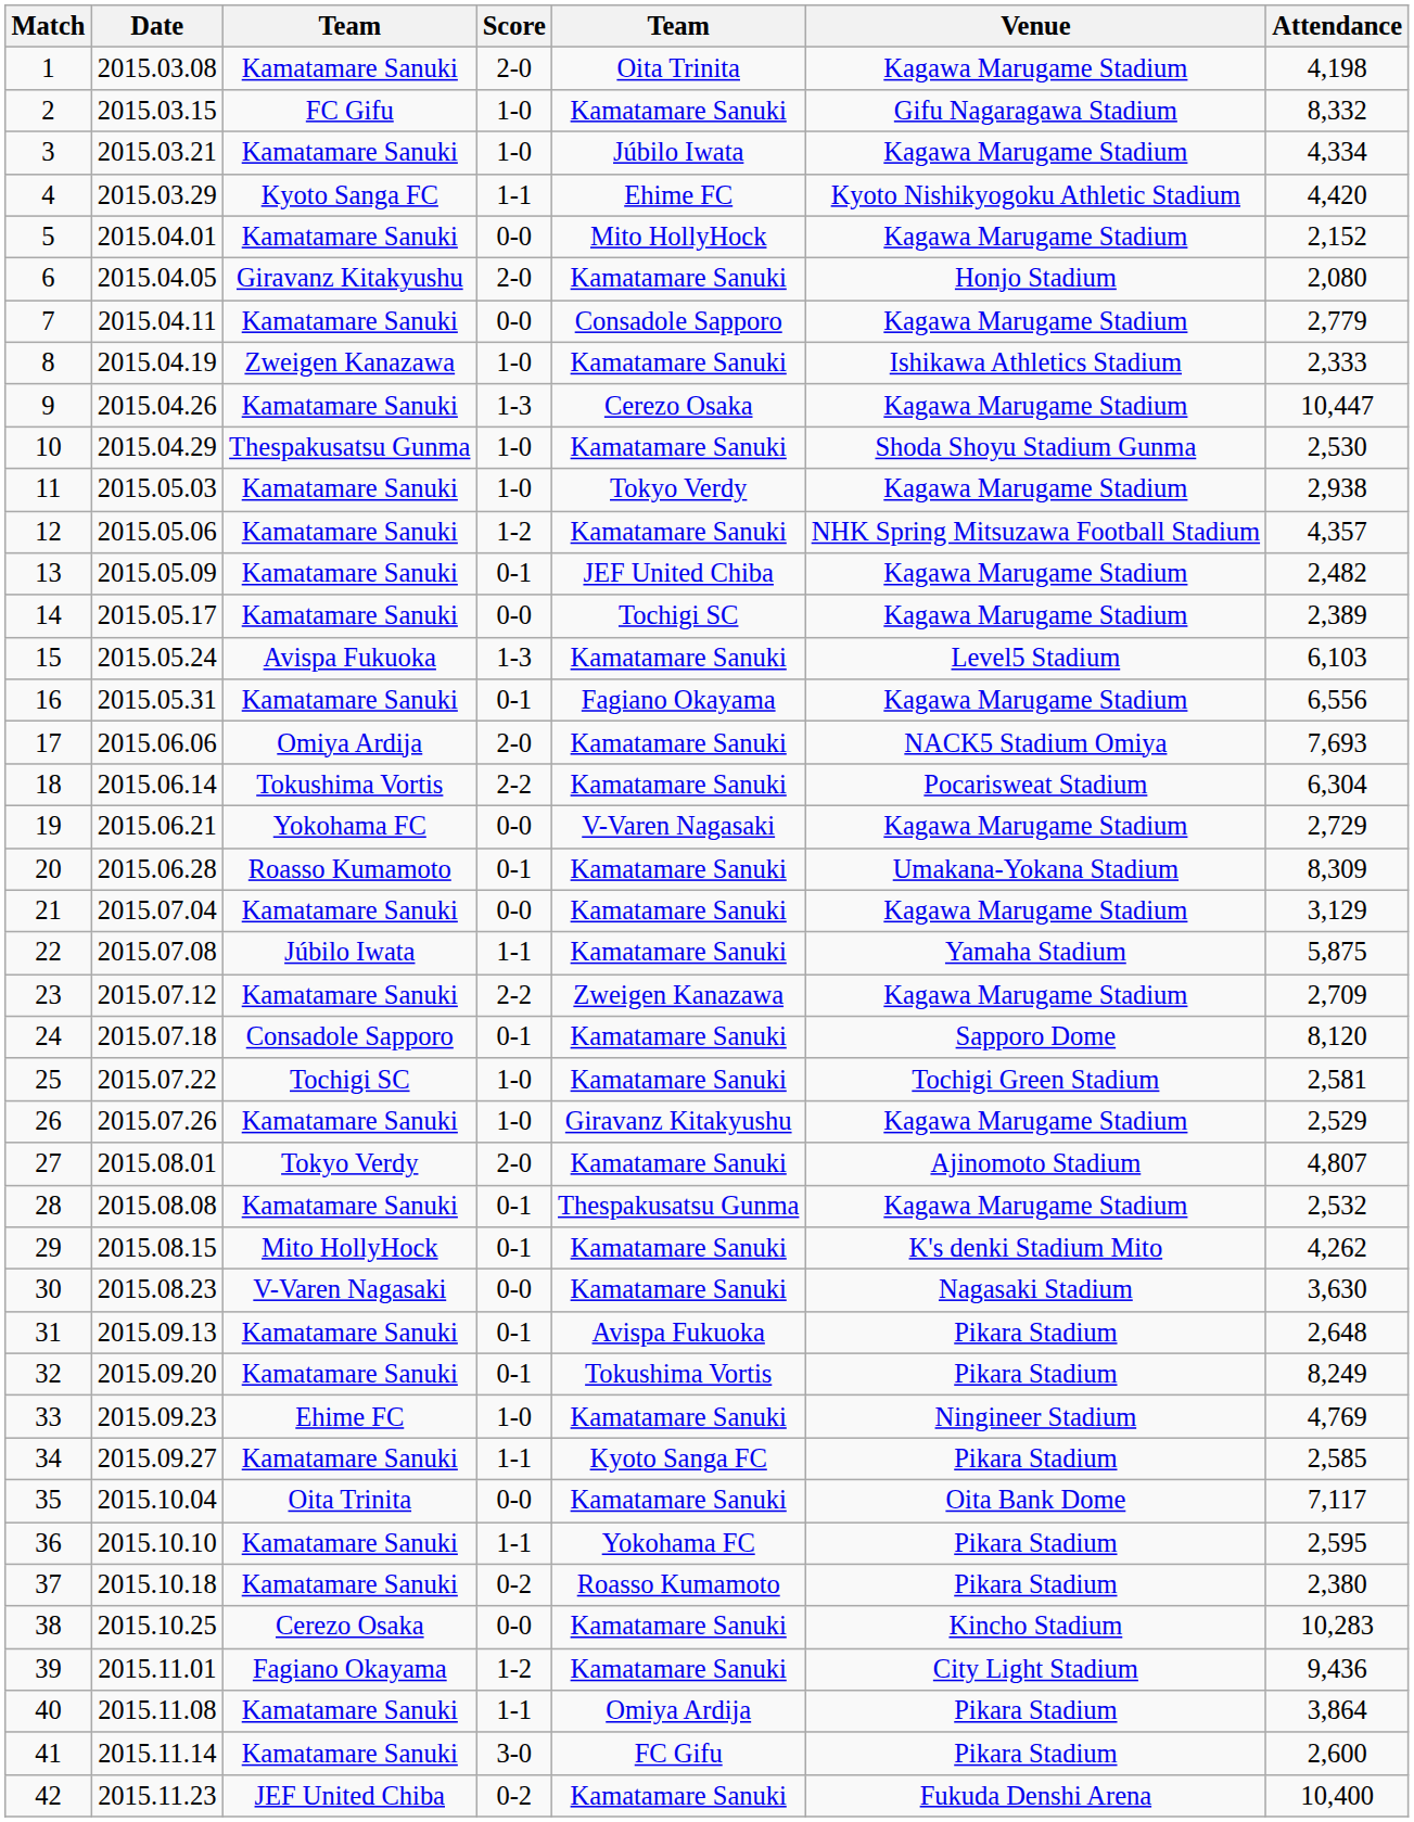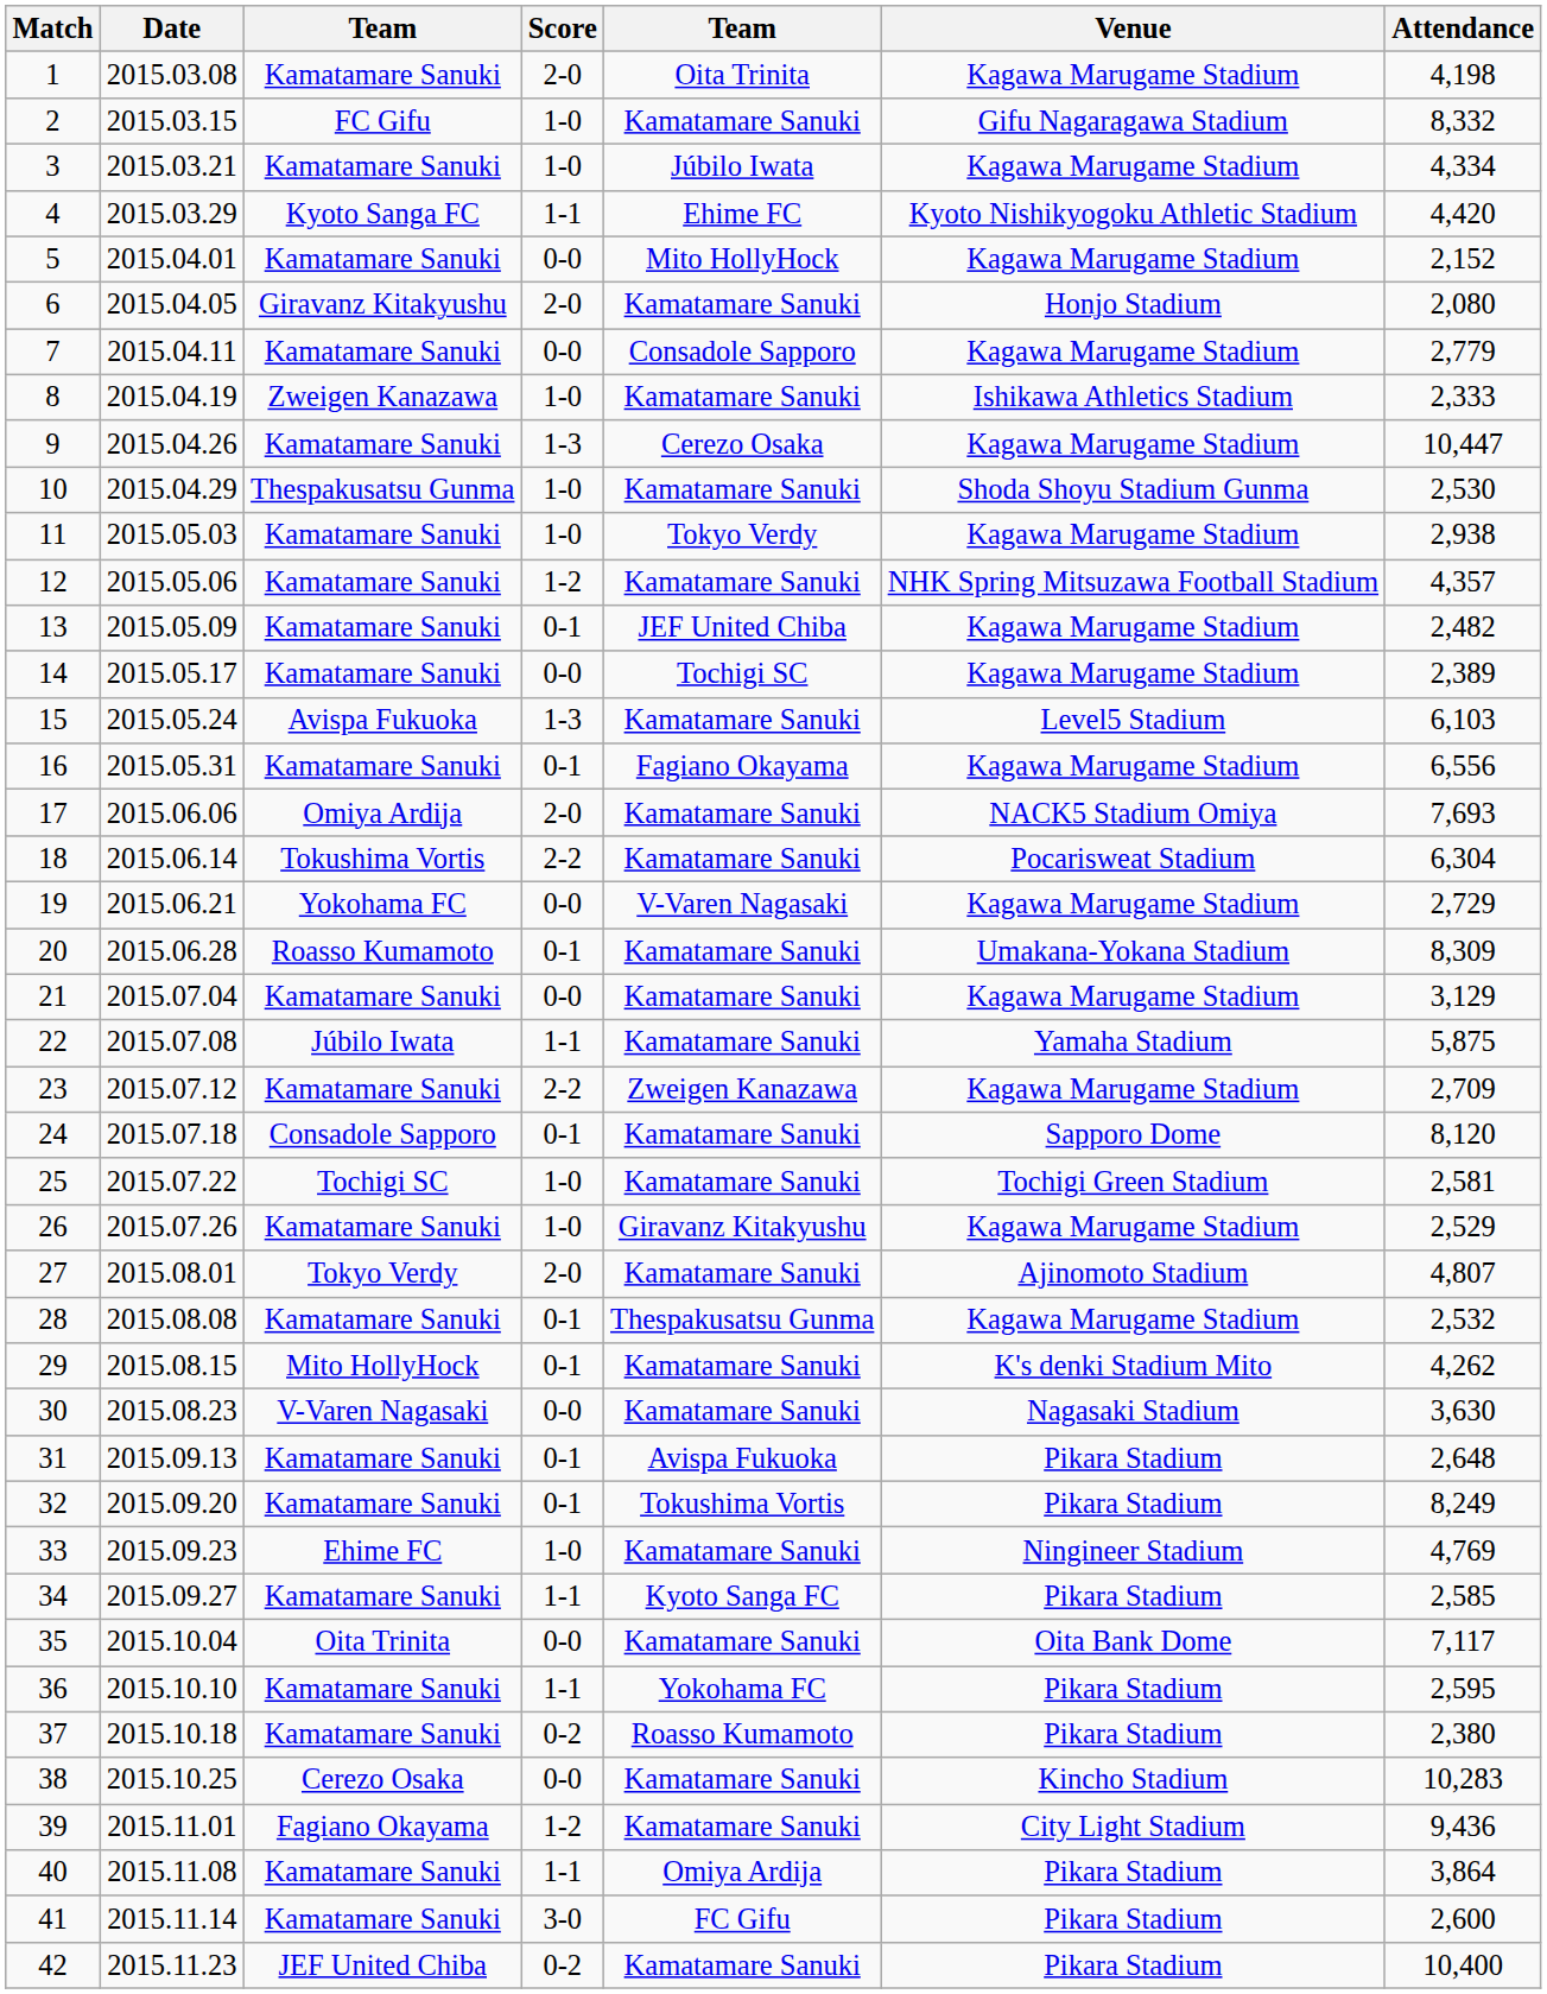42 | Venue: Fukuda Denshi Arena -> Pikara Stadium
